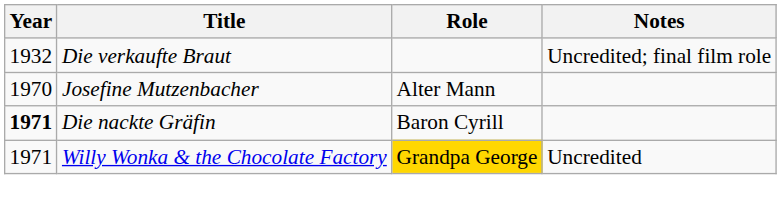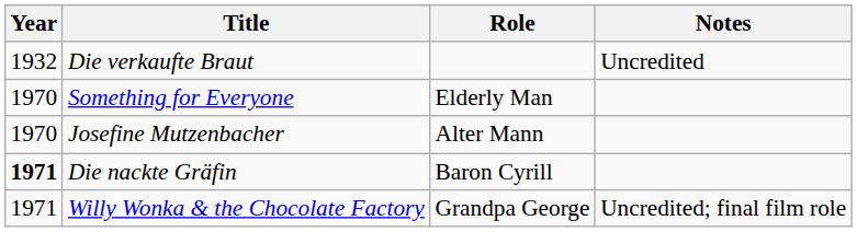Die verkaufte Braut | Notes: Uncredited; final film role -> Uncredited
+ row: 1970 | Something for Everyone | Elderly Man
Willy Wonka & the Chocolate Factory | Role: gold background -> no background
Willy Wonka & the Chocolate Factory | Notes: Uncredited -> Uncredited; final film role
